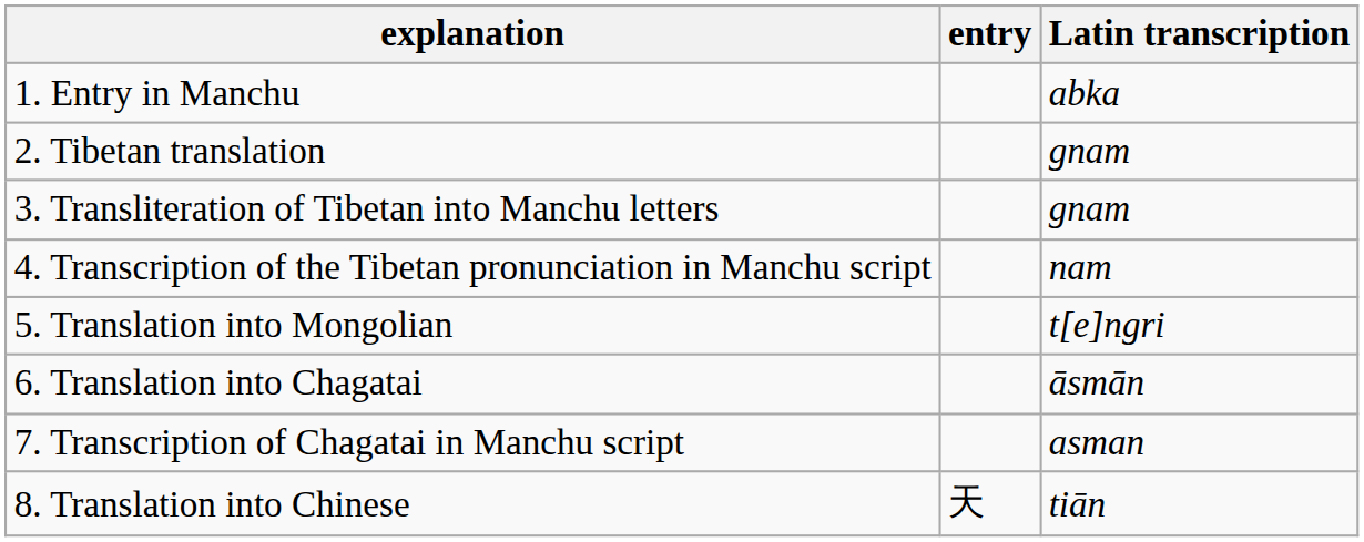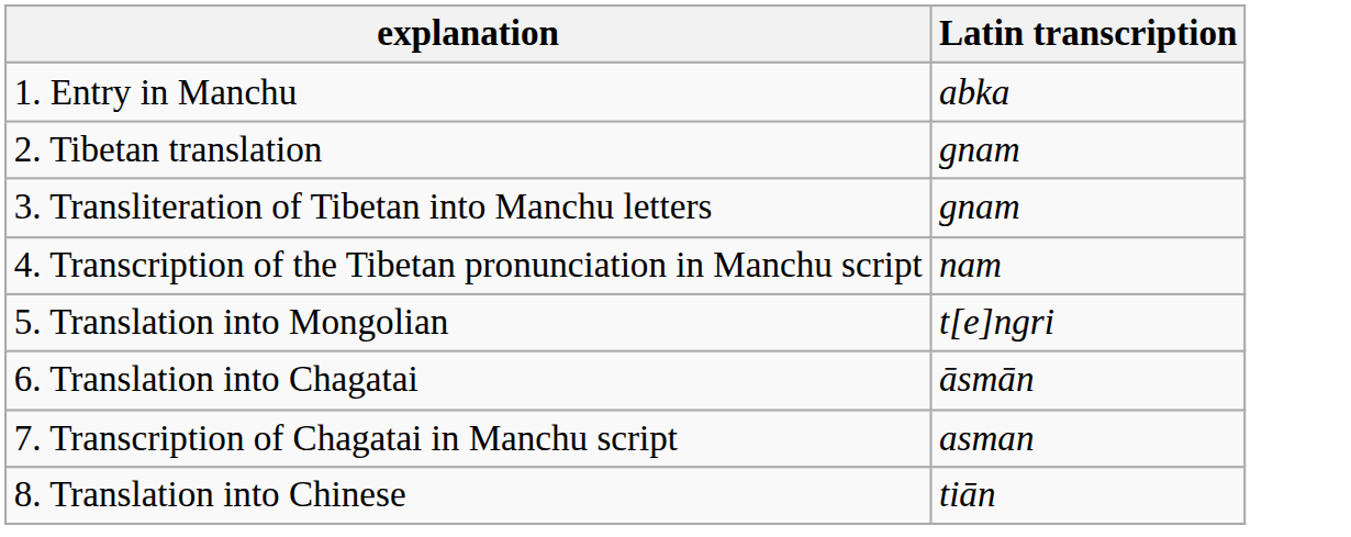- column: entry | 天
